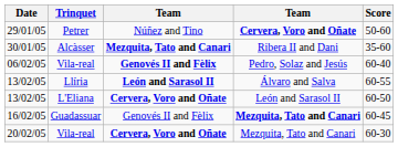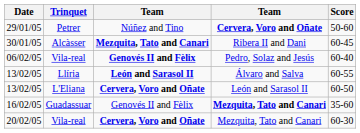30/01/05 | Score: 35-60 -> 60-45
16/02/05 | Score: 60-45 -> 35-60
